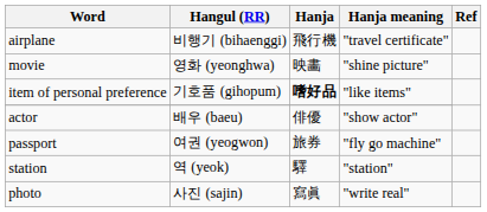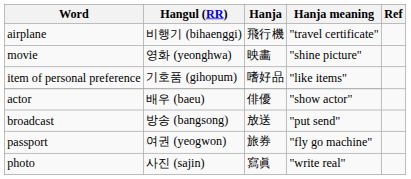item of personal preference | Hanja: bold -> normal
+ row: broadcast | 방송 (bangsong) | 放送 | "put send"
- row: station | 역 (yeok) | 驛 | "station"
